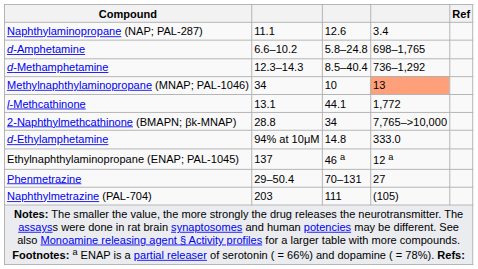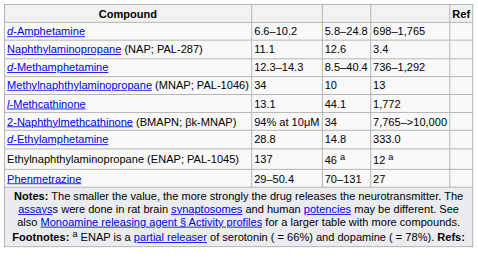rows swapped: d-Amphetamine <-> Naphthylaminopropane (NAP; PAL-287)
Methylnaphthylaminopropane (MNAP; PAL-1046) | column 4: lightsalmon background -> no background
2-Naphthylmethcathinone (BMAPN; βk-MNAP) | column 2: 28.8 -> 94% at 10μM
d-Ethylamphetamine | column 2: 94% at 10μM -> 28.8
- row: Naphthylmetrazine (PAL-704) | 203 | 111 | (105)
